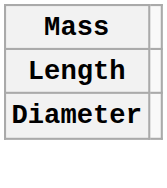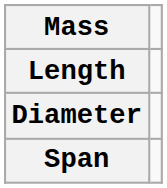+ row: Span
